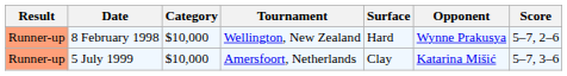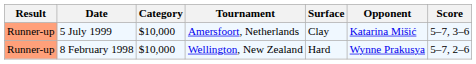rows swapped: 8 February 1998 <-> 5 July 1999
